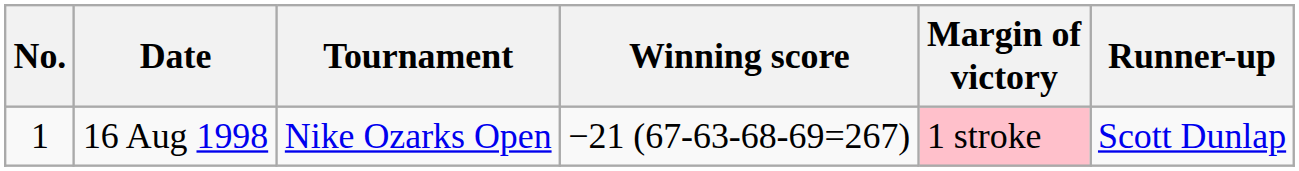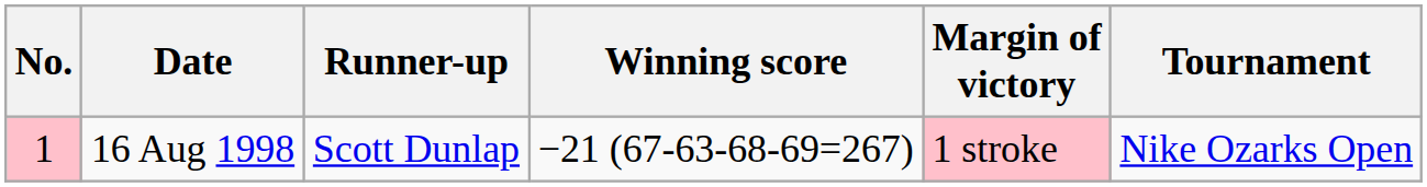columns swapped: Tournament <-> Runner-up
16 Aug 1998 | No.: no background -> pink background
